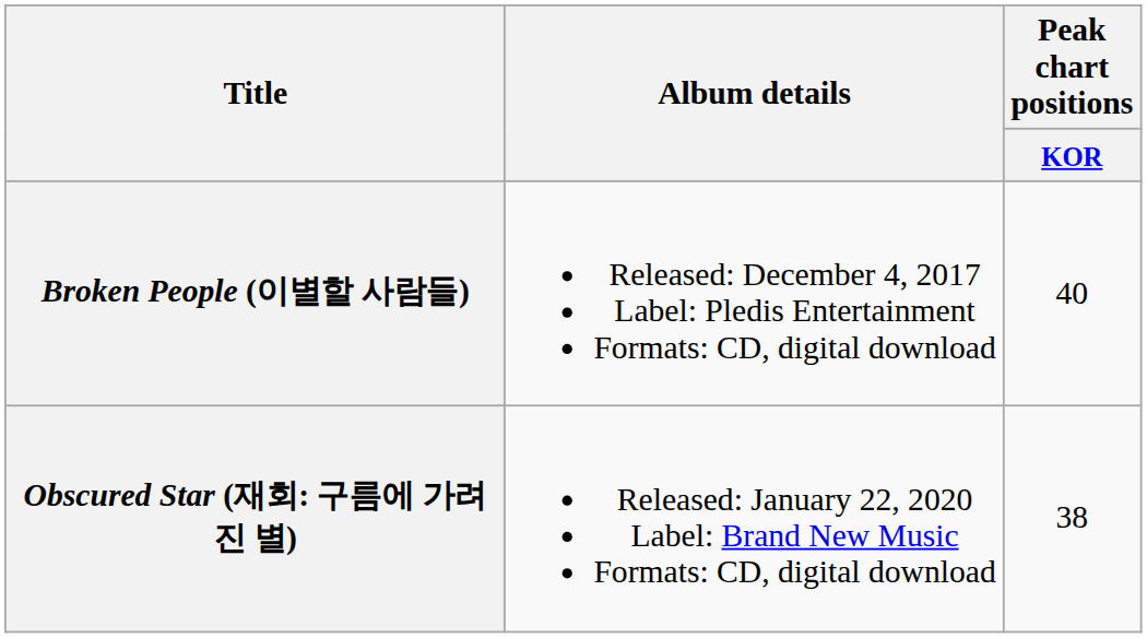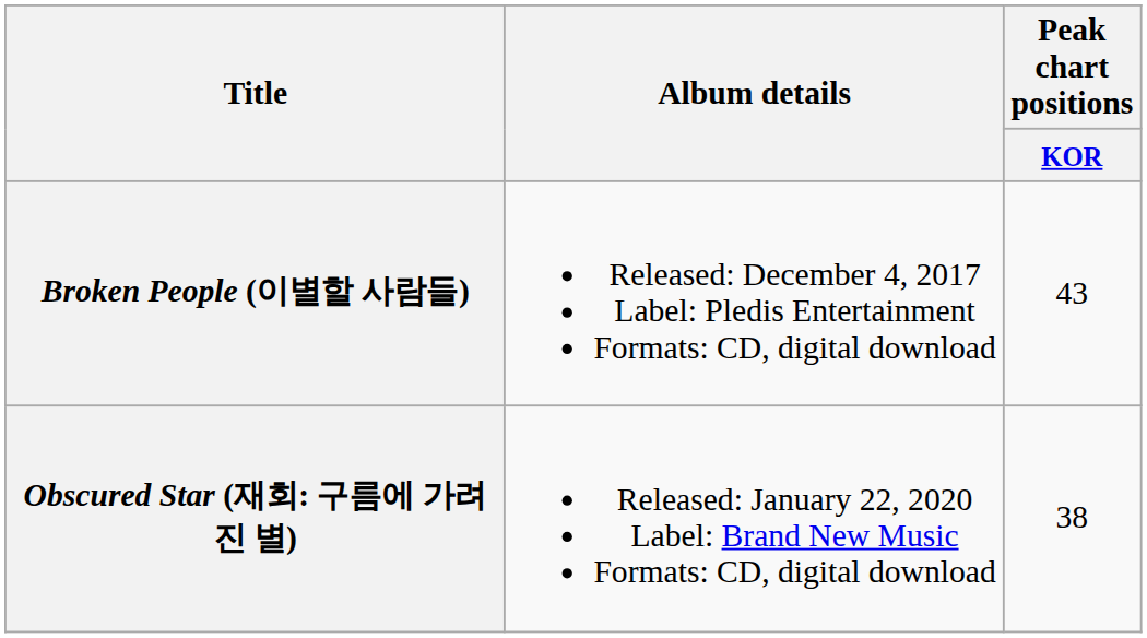Broken People (이별할 사람들) | Peak chart positions / KOR: 40 -> 43
